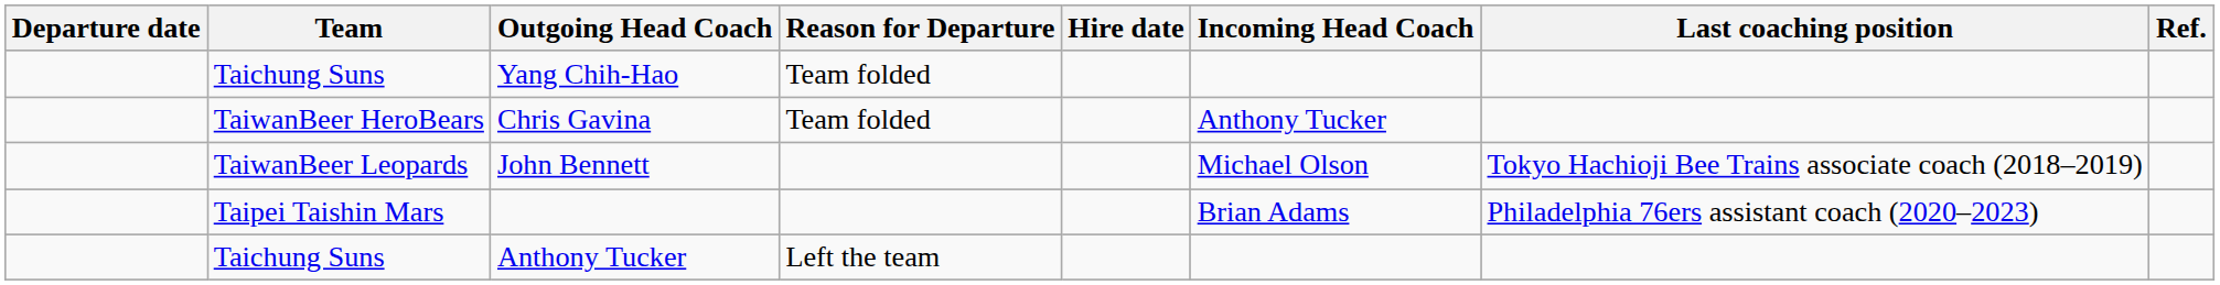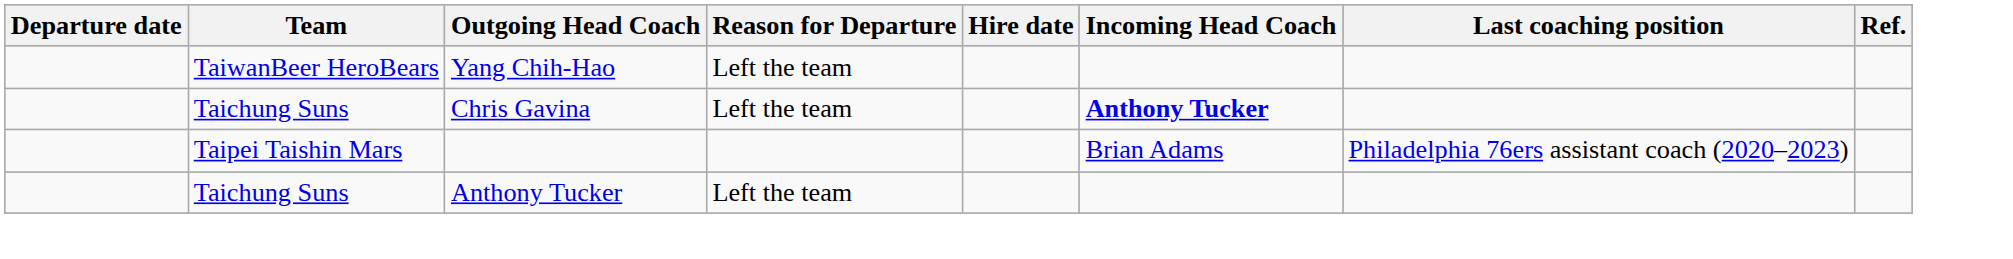Yang Chih-Hao | Team: Taichung Suns -> TaiwanBeer HeroBears
Yang Chih-Hao | Reason for Departure: Team folded -> Left the team
Chris Gavina | Team: TaiwanBeer HeroBears -> Taichung Suns
Chris Gavina | Reason for Departure: Team folded -> Left the team
Chris Gavina | Incoming Head Coach: normal -> bold
- row: TaiwanBeer Leopards | John Bennett | Michael Olson | Tokyo Hachioji Bee Trains associate coach (2018–2019)
